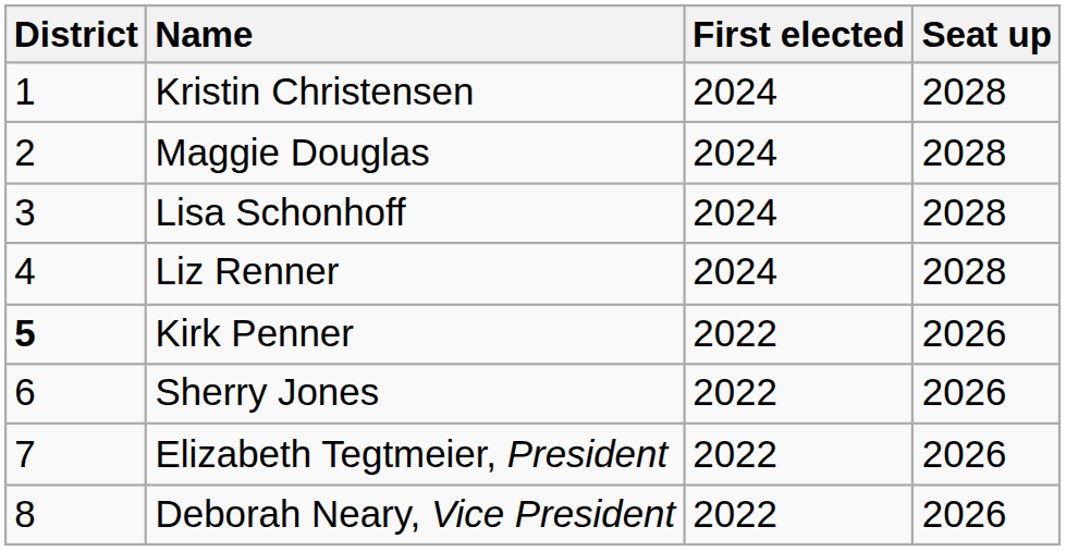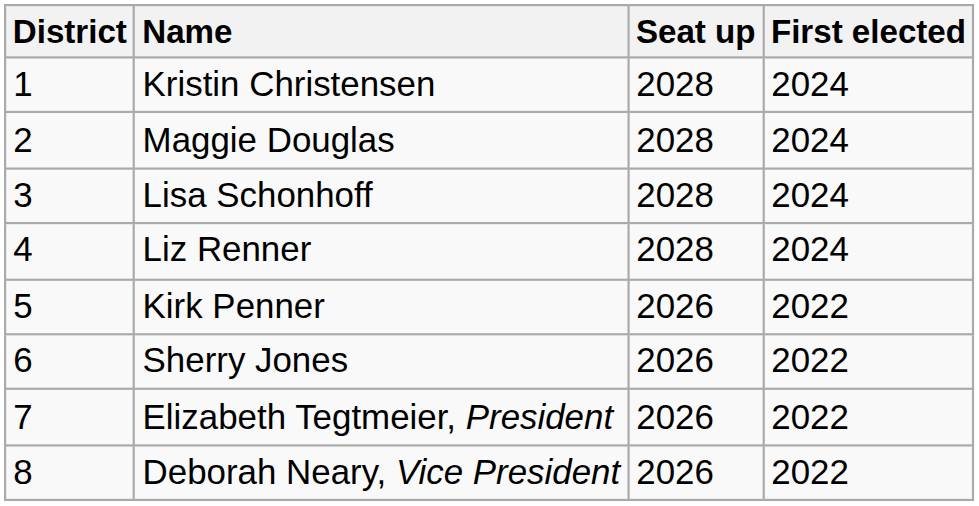columns swapped: First elected <-> Seat up
Kirk Penner | District: bold -> normal
